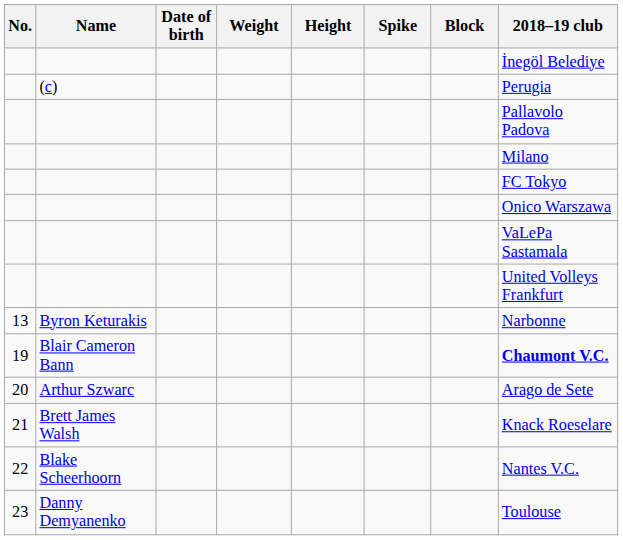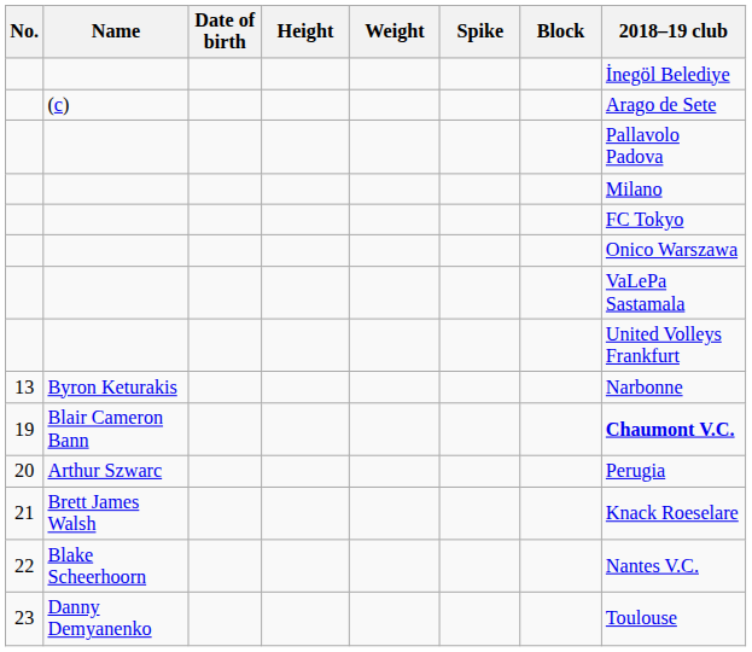columns swapped: Height <-> Weight
(c) | 2018–19 club: Perugia -> Arago de Sete
Arthur Szwarc | 2018–19 club: Arago de Sete -> Perugia
